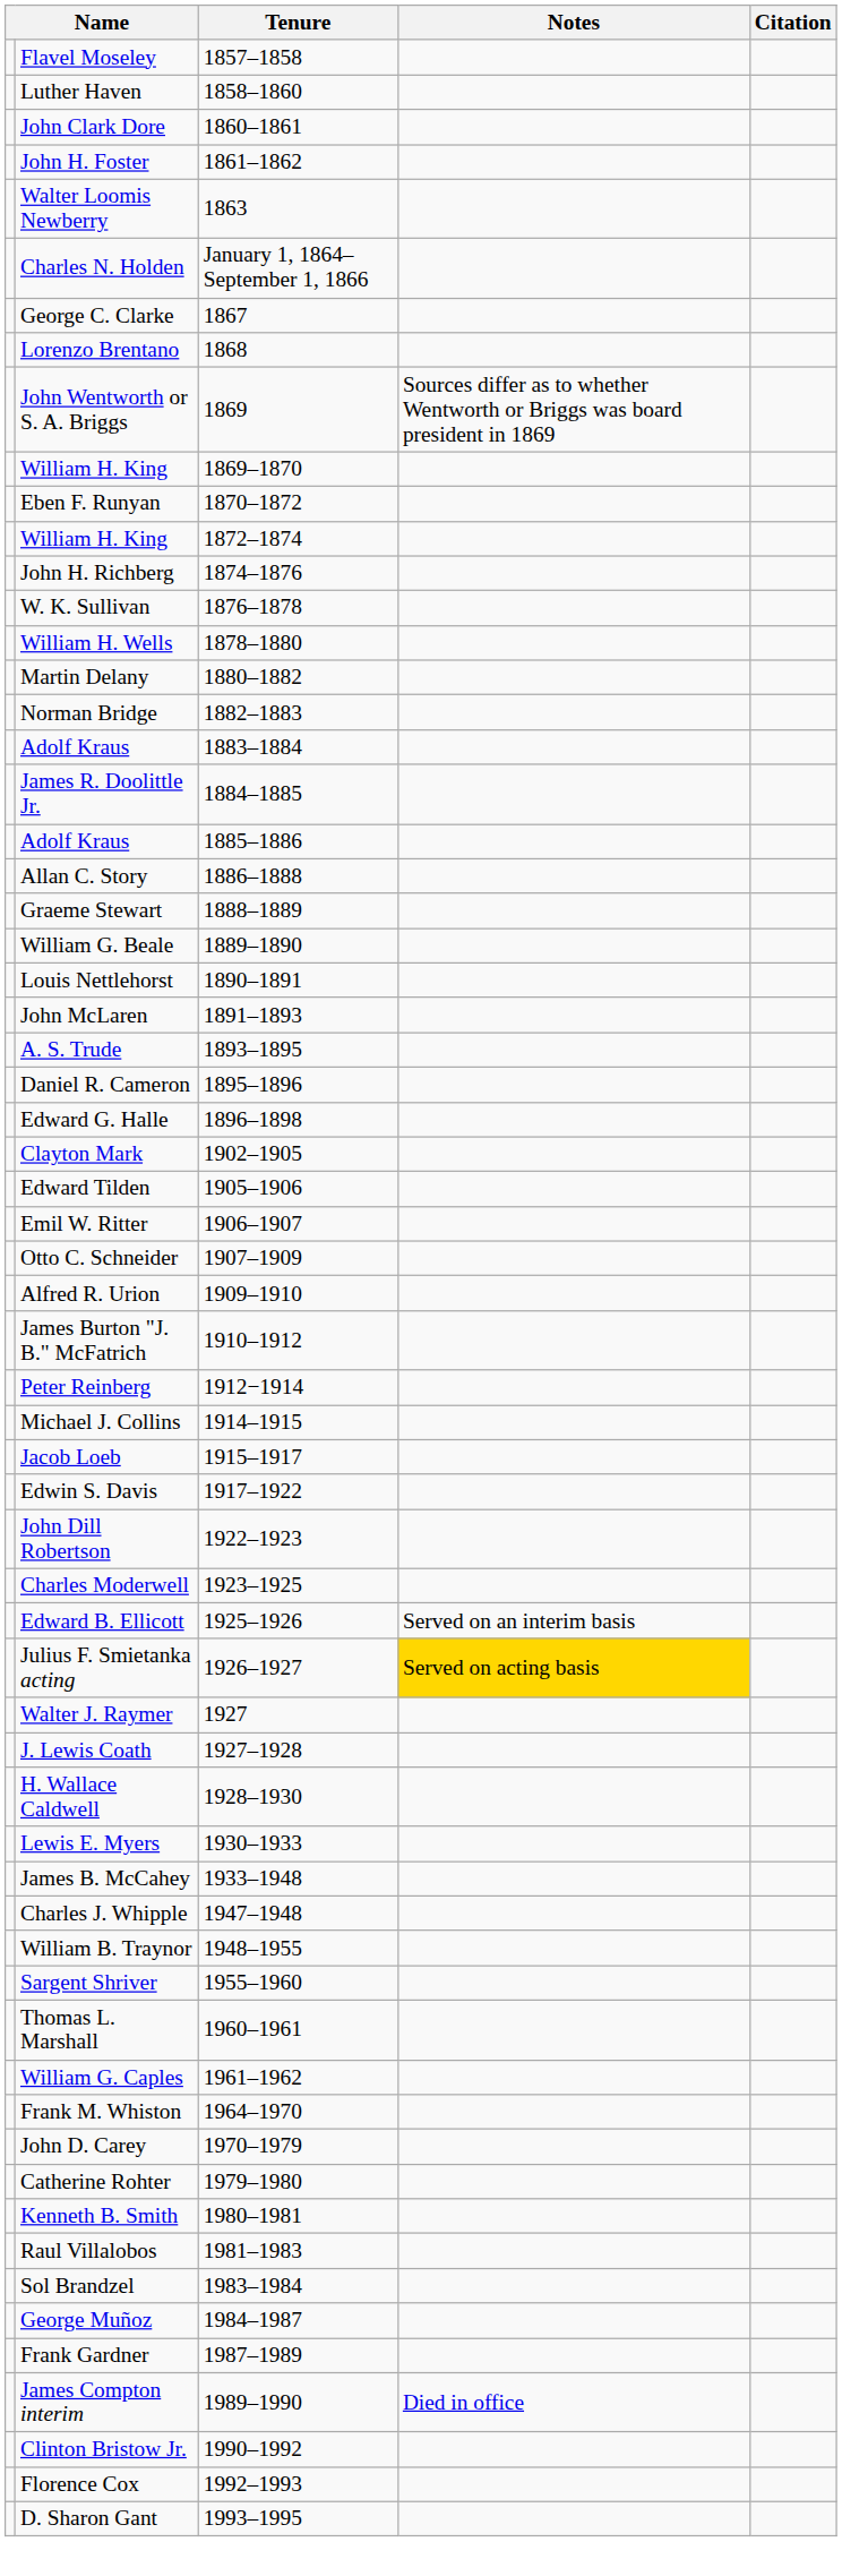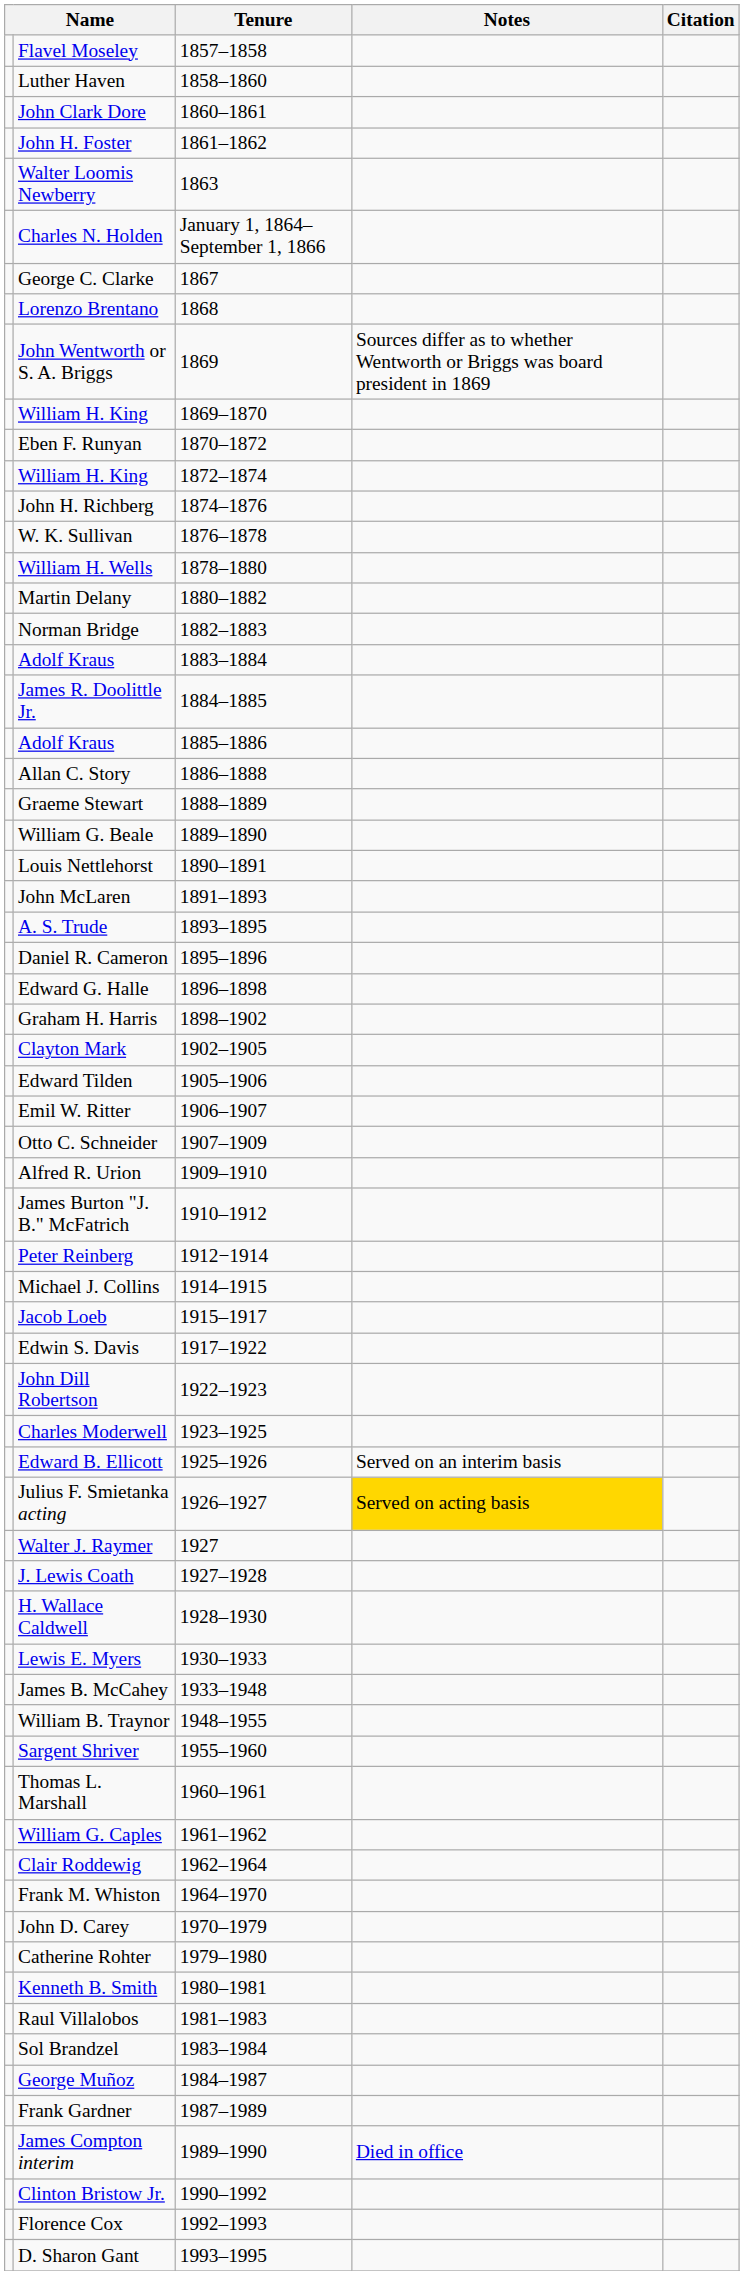+ row: Graham H. Harris | 1898–1902
- row: Charles J. Whipple | 1947–1948
+ row: Clair Roddewig | 1962–1964
